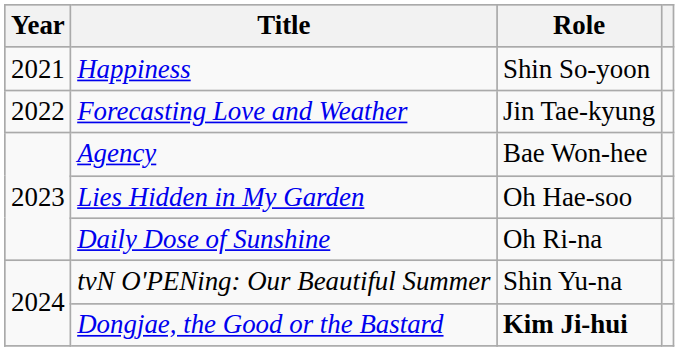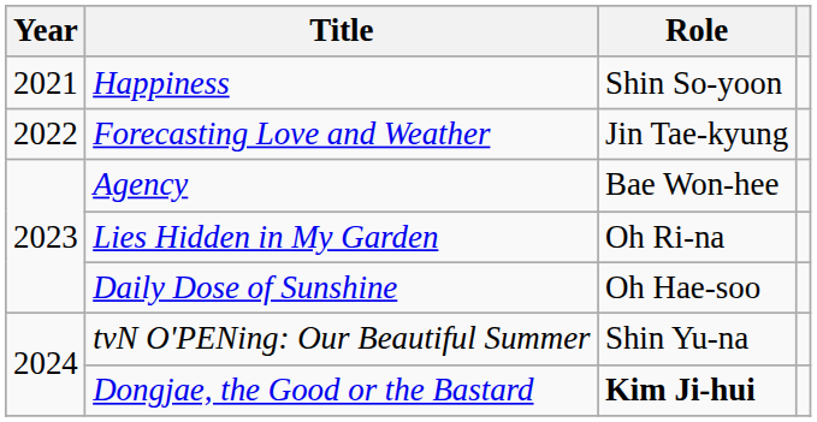Lies Hidden in My Garden | Role: Oh Hae-soo -> Oh Ri-na
Daily Dose of Sunshine | Role: Oh Ri-na -> Oh Hae-soo
